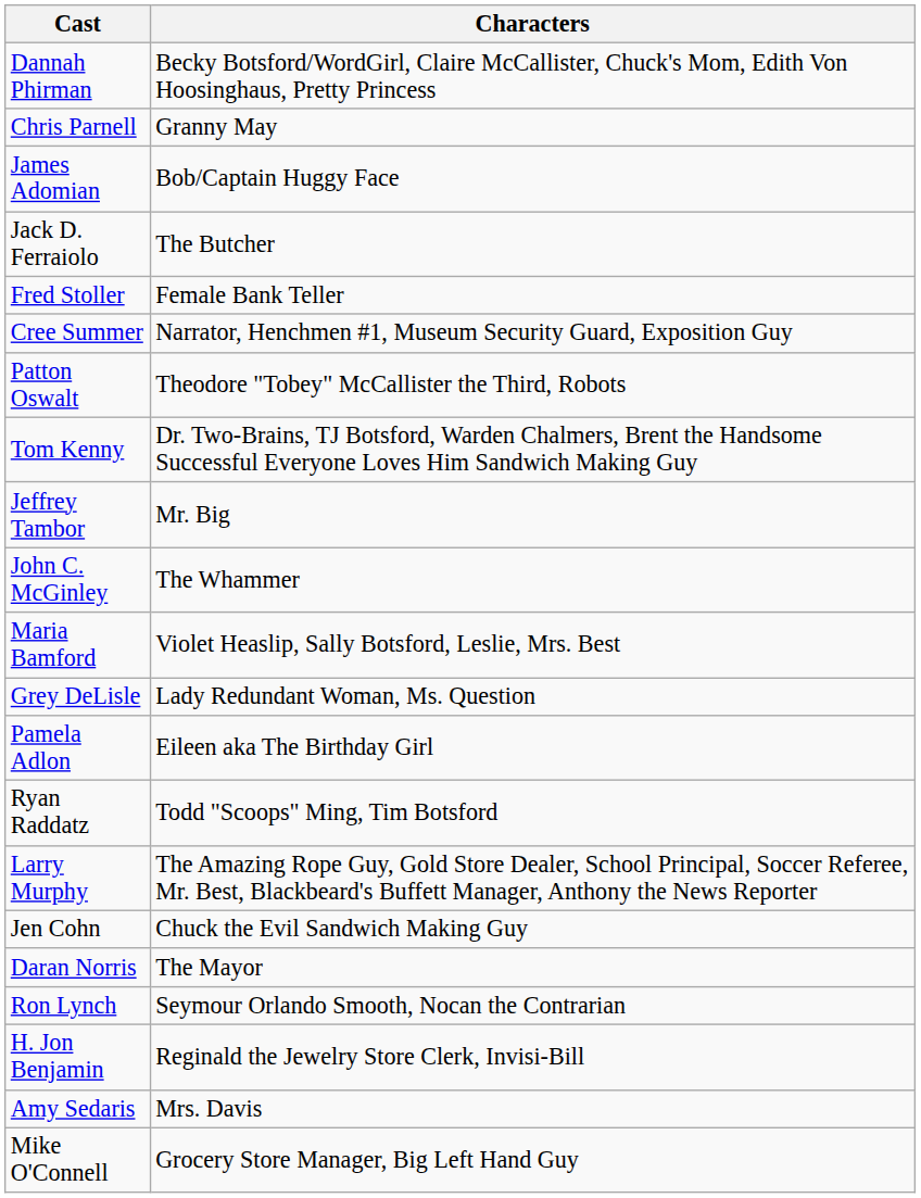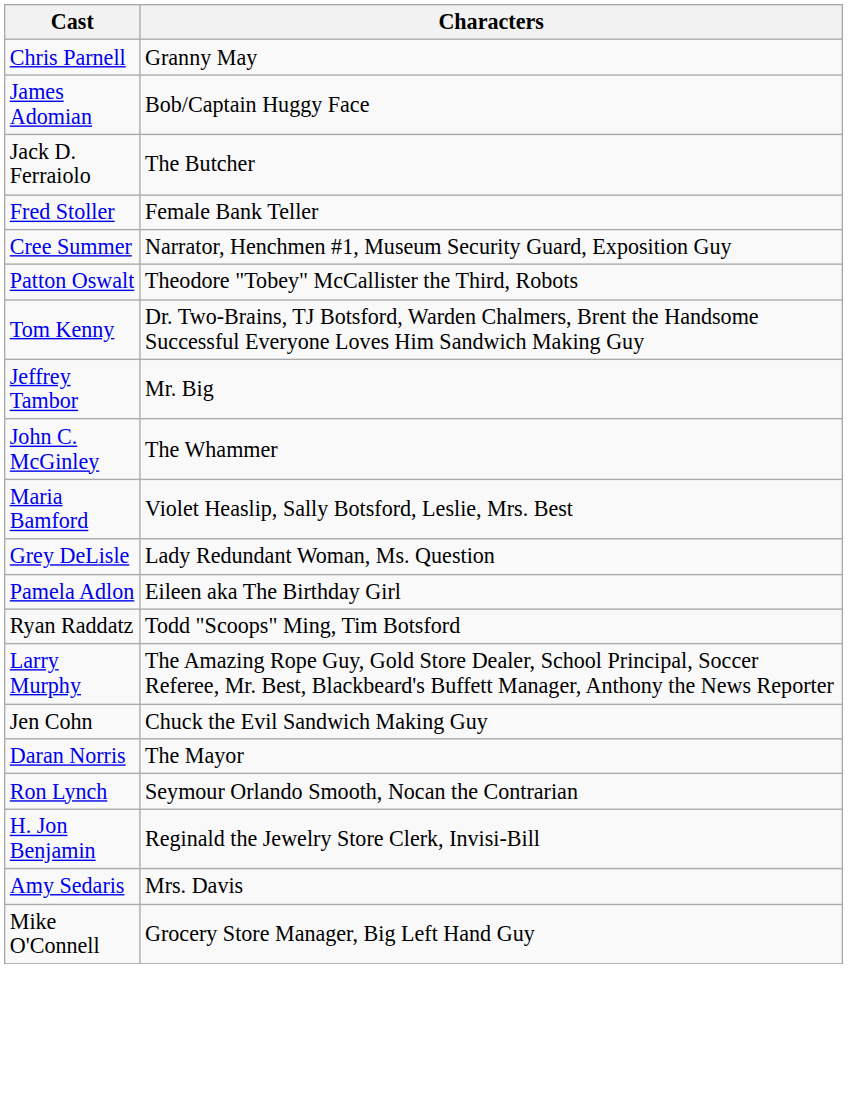- row: Dannah Phirman | Becky Botsford/WordGirl, Claire McCallister, Chuck's Mom, Edith Von Hoosinghaus, Pretty Princess
